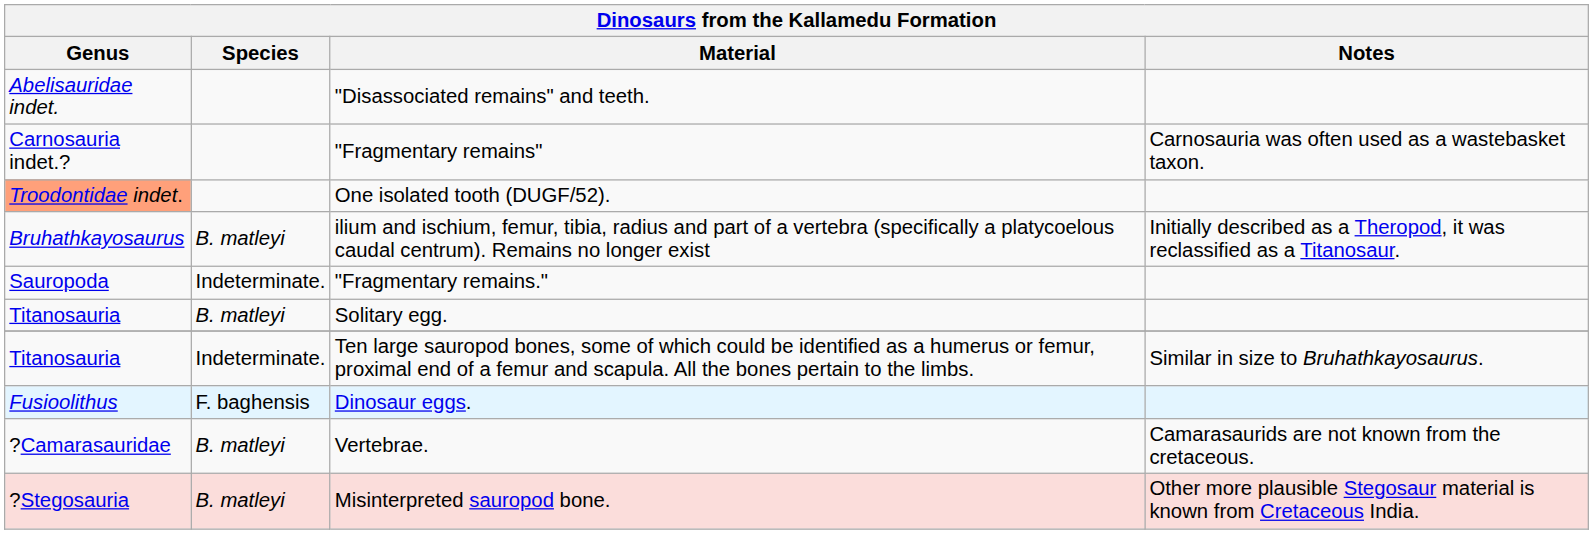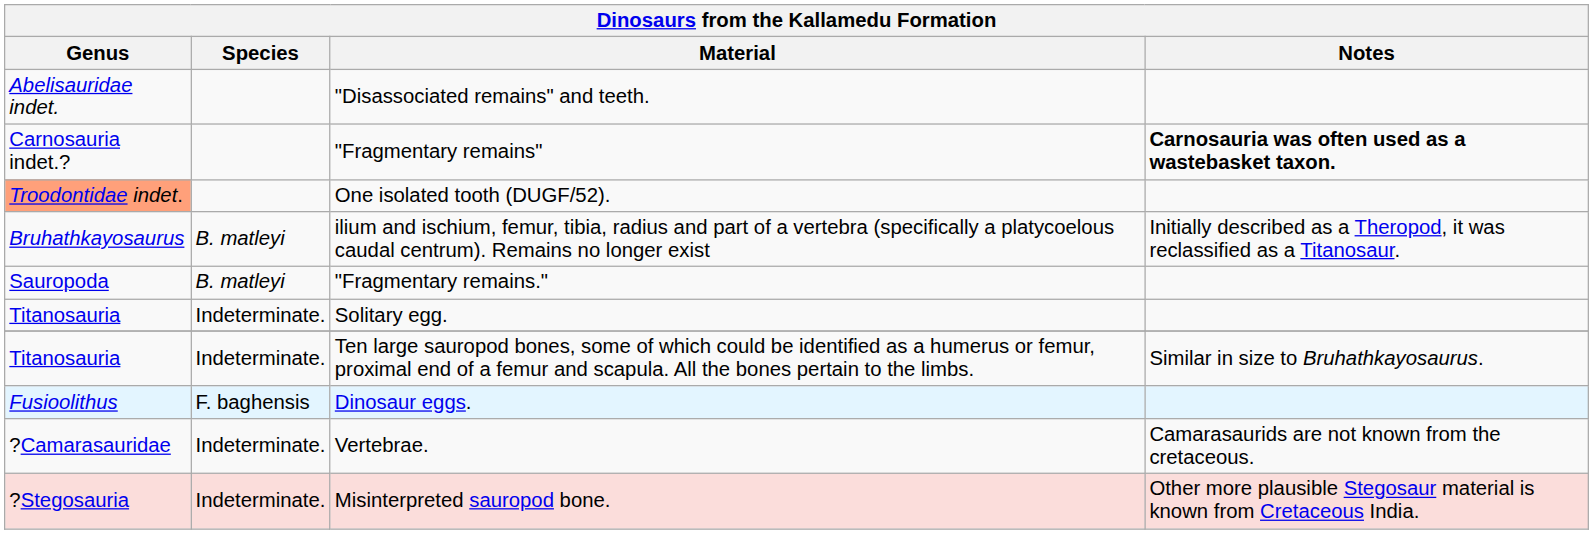"Fragmentary remains" | Notes: normal -> bold
"Fragmentary remains." | Species: Indeterminate. -> B. matleyi
Solitary egg. | Species: B. matleyi -> Indeterminate.
Vertebrae. | Species: B. matleyi -> Indeterminate.
Misinterpreted sauropod bone. | Species: B. matleyi -> Indeterminate.
